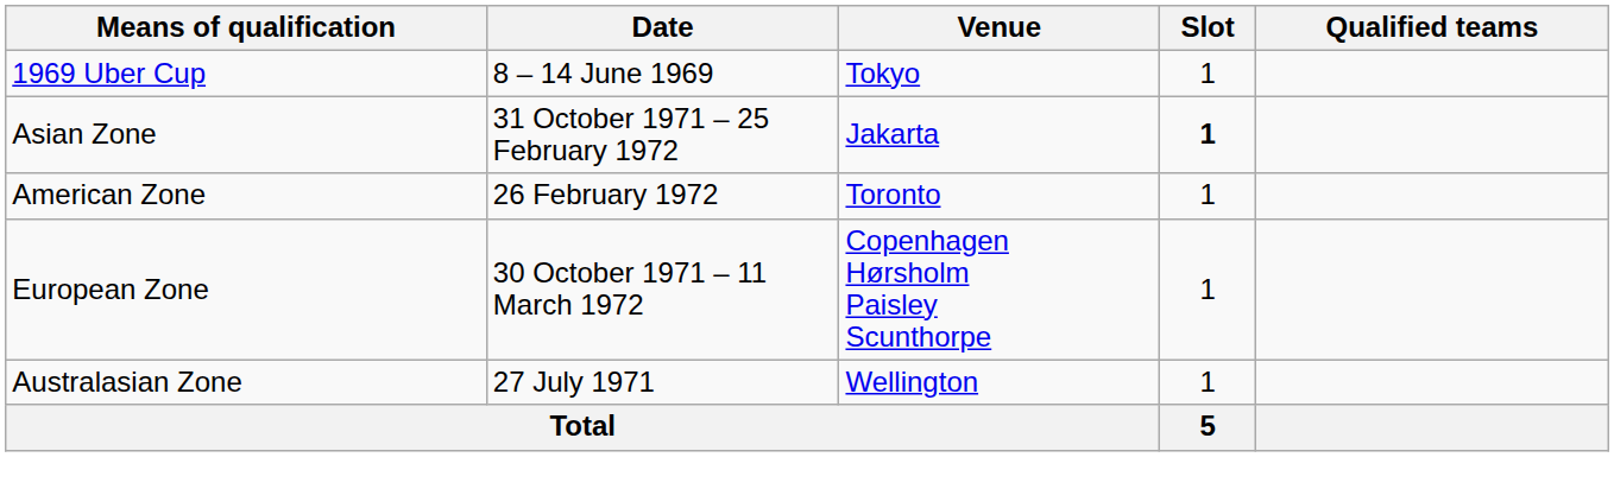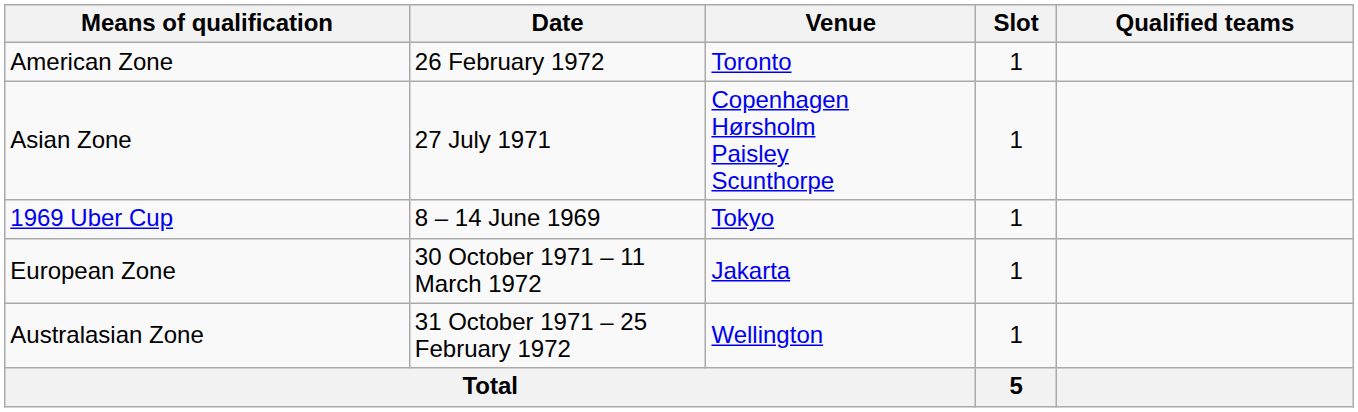rows swapped: 1969 Uber Cup <-> American Zone
Asian Zone | Date: 31 October 1971 – 25 February 1972 -> 27 July 1971
Asian Zone | Venue: Jakarta -> Copenhagen Hørsholm Paisley Scunthorpe
Asian Zone | Slot: bold -> normal
European Zone | Venue: Copenhagen Hørsholm Paisley Scunthorpe -> Jakarta
Australasian Zone | Date: 27 July 1971 -> 31 October 1971 – 25 February 1972
